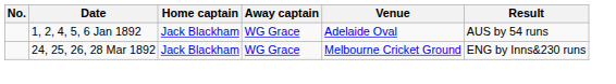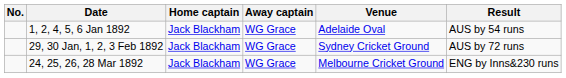+ row: 29, 30 Jan, 1, 2, 3 Feb 1892 | Jack Blackham | WG Grace | Sydney Cricket Ground | AUS by 72 runs
